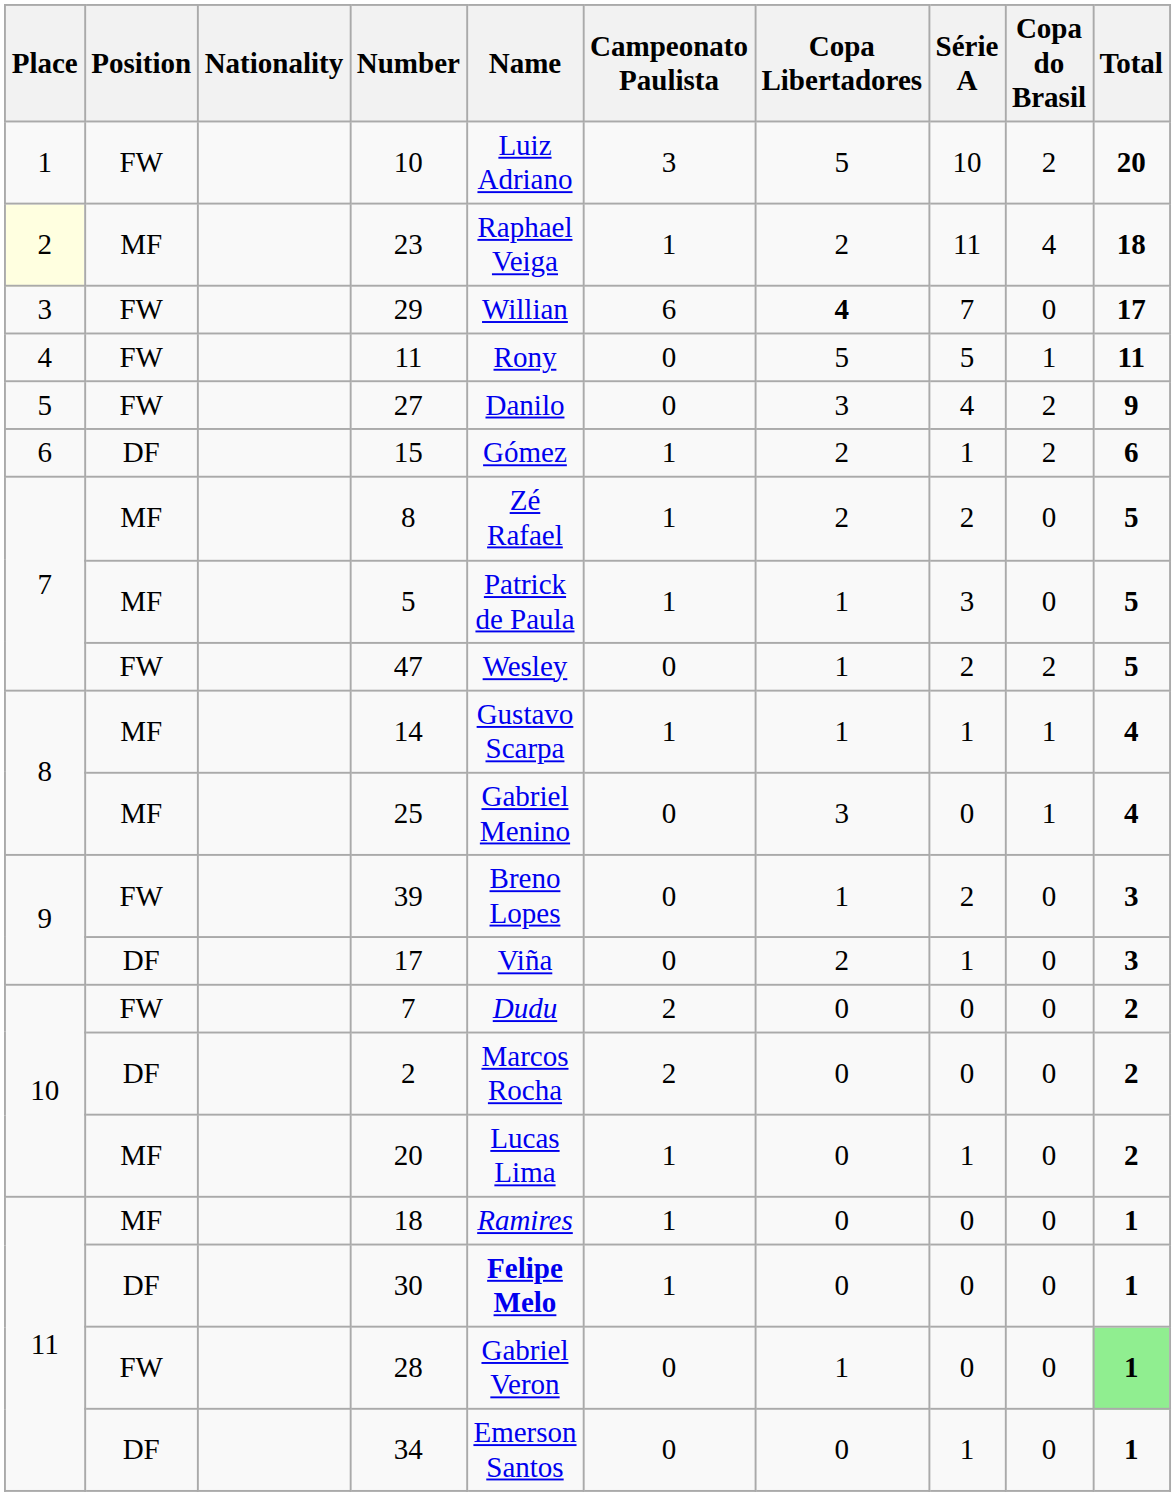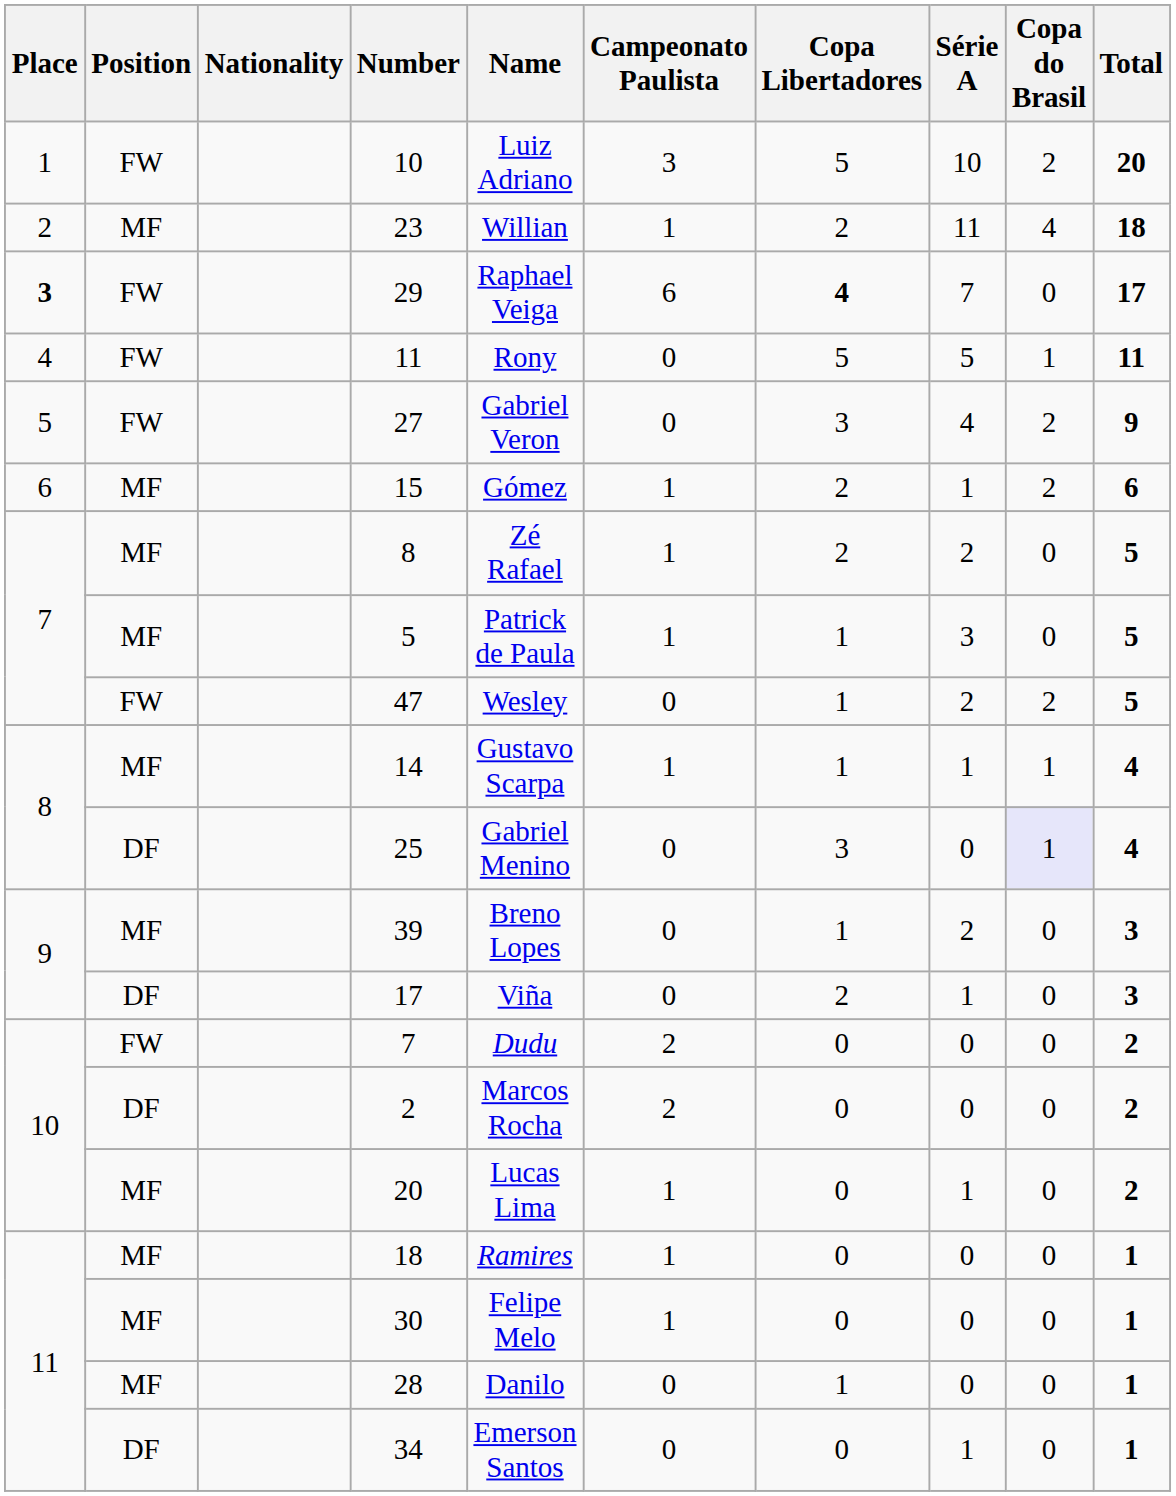23 | Place: lightyellow background -> no background
23 | Name: Raphael Veiga -> Willian
29 | Place: normal -> bold
29 | Name: Willian -> Raphael Veiga
27 | Name: Danilo -> Gabriel Veron
15 | Position: DF -> MF
25 | Position: MF -> DF
25 | Copa do Brasil: no background -> lavender background
39 | Position: FW -> MF
30 | Position: DF -> MF
30 | Name: bold -> normal
28 | Position: FW -> MF
28 | Name: Gabriel Veron -> Danilo
28 | Total: lightgreen background -> no background
